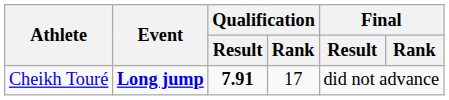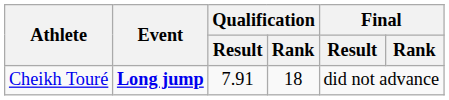Cheikh Touré | Qualification / Result: bold -> normal
Cheikh Touré | Qualification / Rank: 17 -> 18
